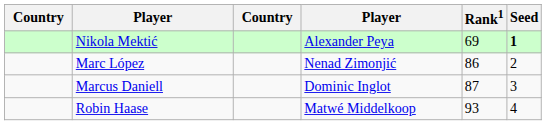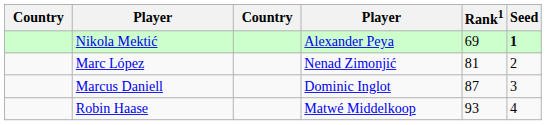Marc López | Rank1: 86 -> 81
